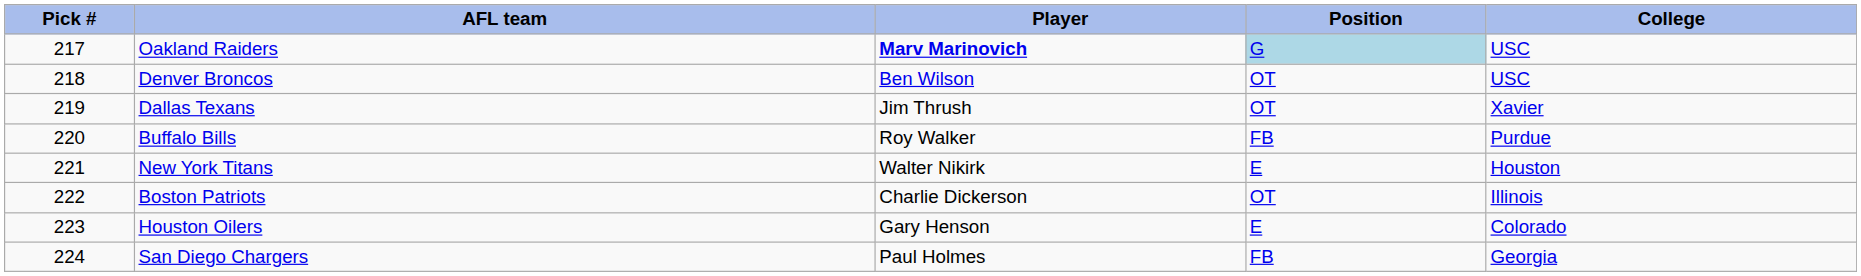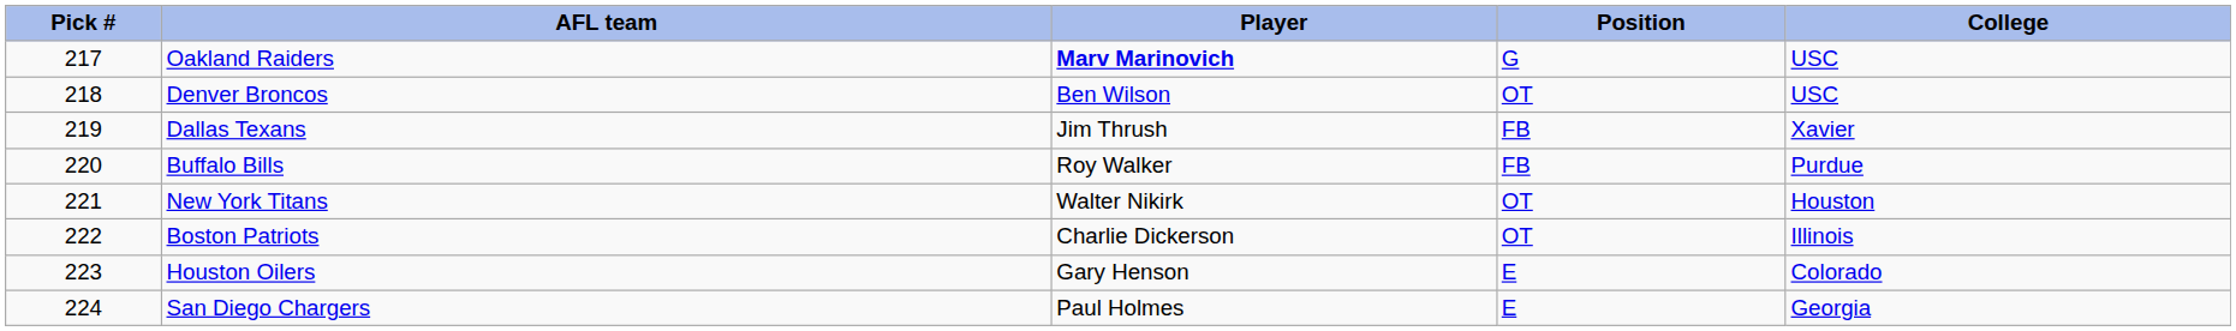Oakland Raiders | Position: lightblue background -> no background
Dallas Texans | Position: OT -> FB
New York Titans | Position: E -> OT
San Diego Chargers | Position: FB -> E
